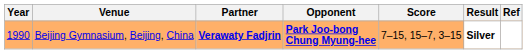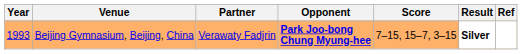Beijing Gymnasium, Beijing, China | Year: 1990 -> 1993
Beijing Gymnasium, Beijing, China | Partner: bold -> normal
